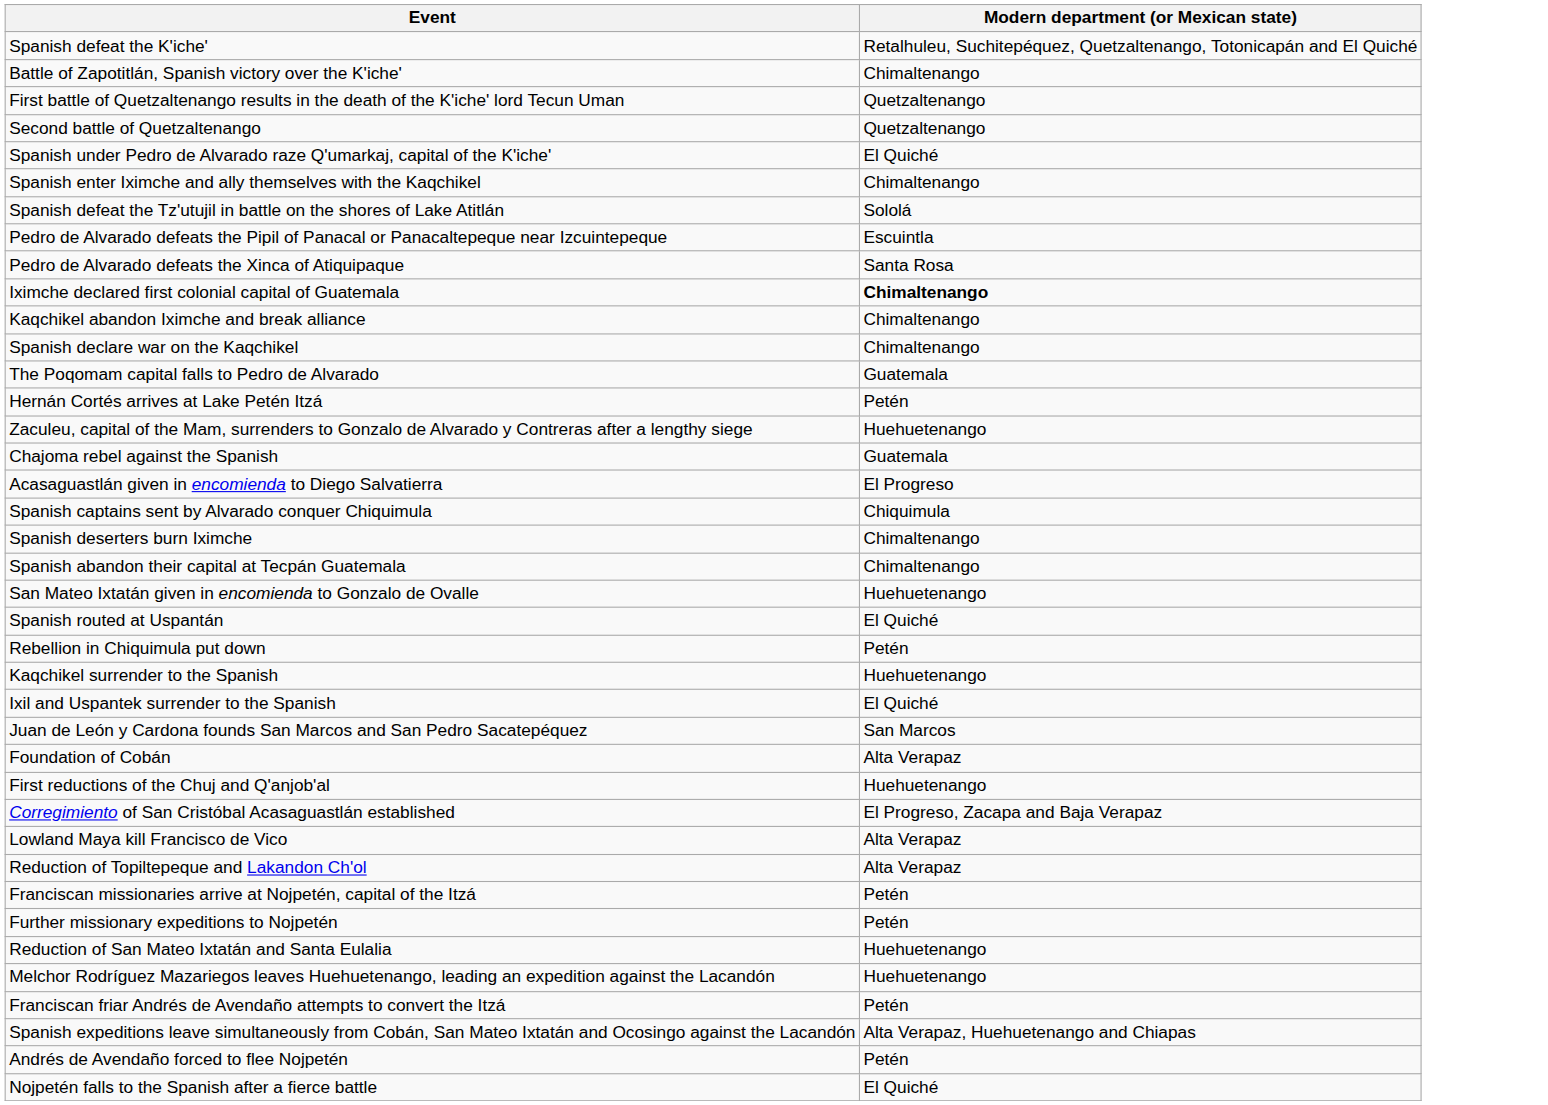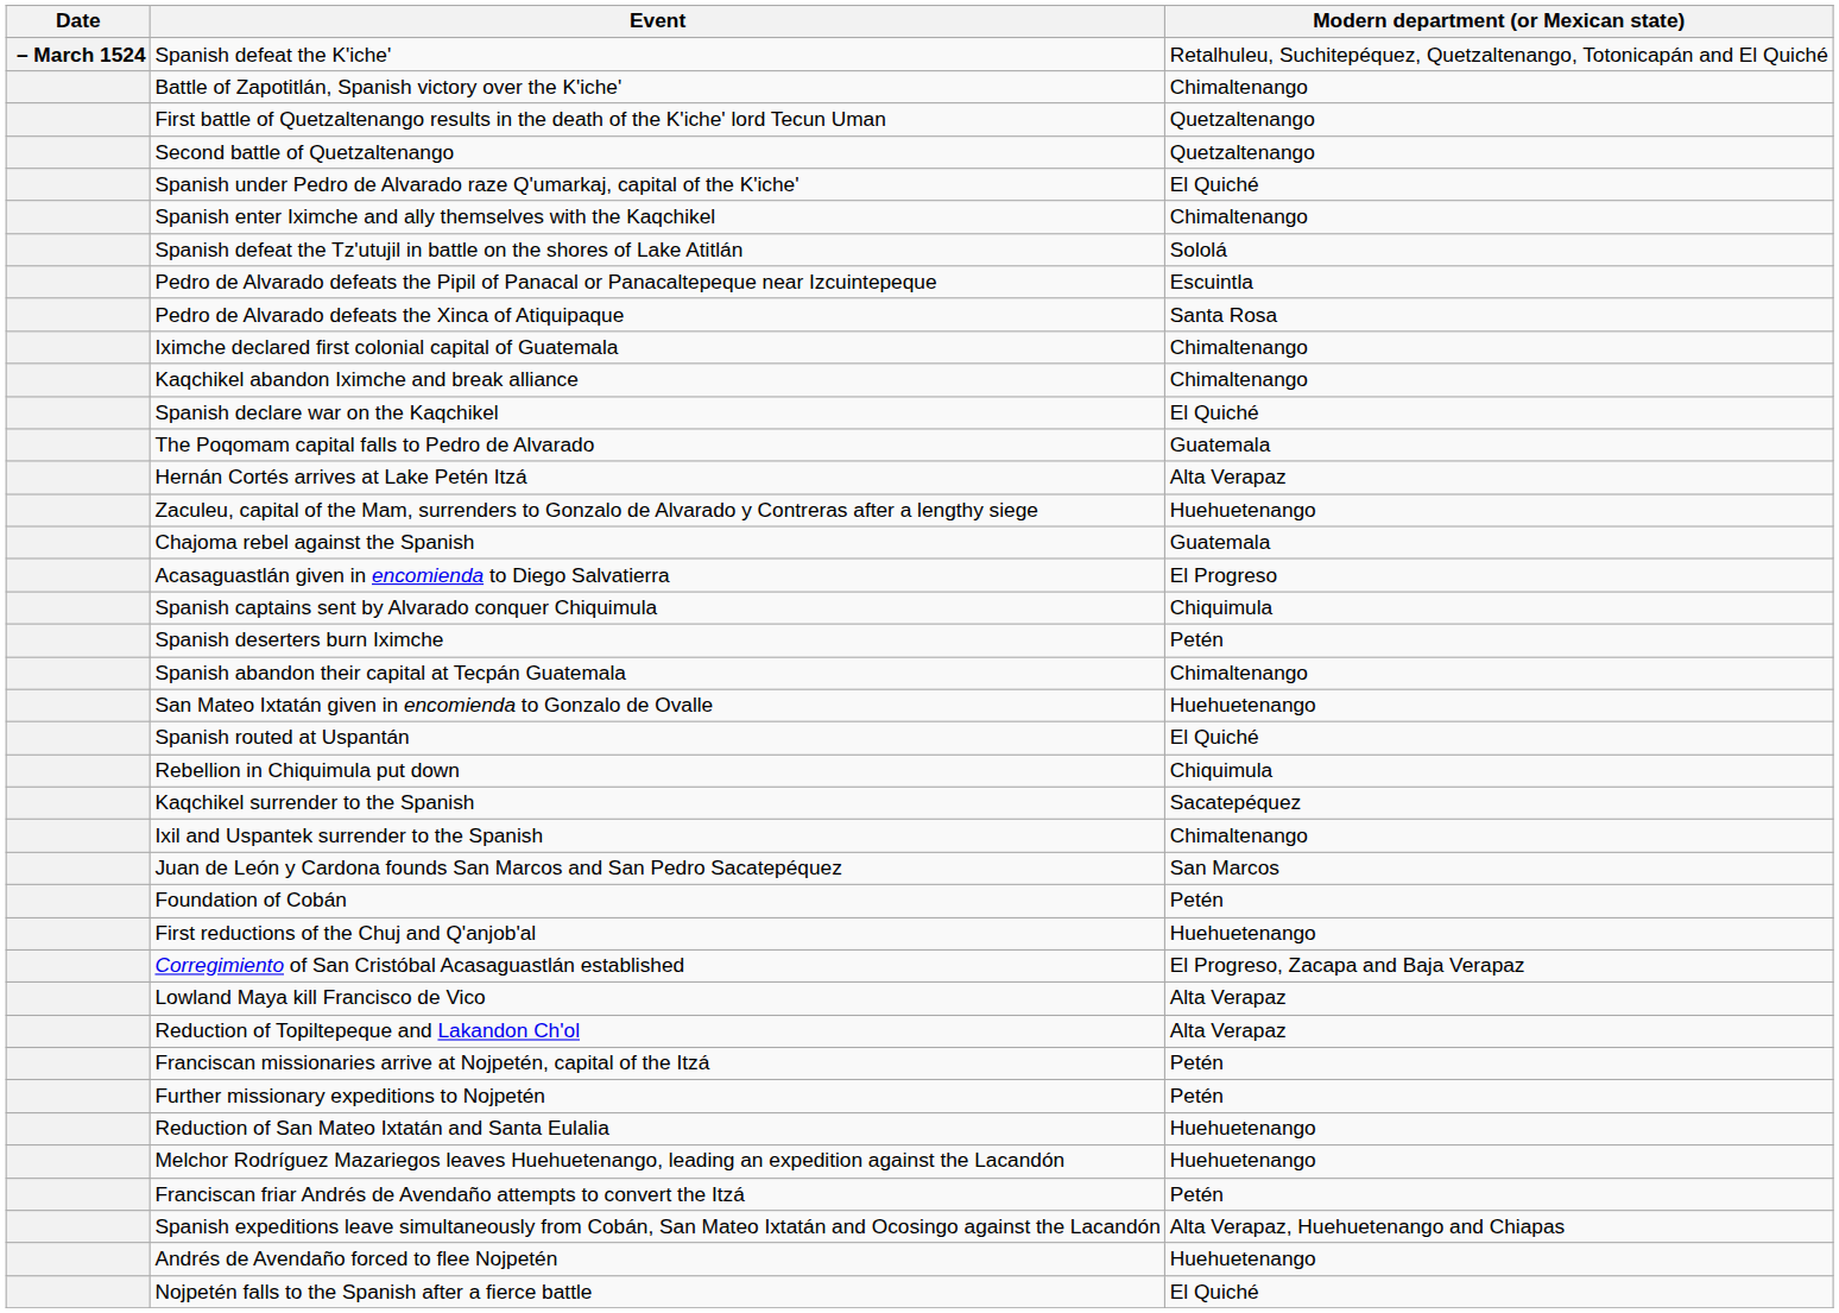+ column: Date | – March 1524
Iximche declared first colonial capital of Guatemala | Modern department (or Mexican state): bold -> normal
Spanish declare war on the Kaqchikel | Modern department (or Mexican state): Chimaltenango -> El Quiché
Hernán Cortés arrives at Lake Petén Itzá | Modern department (or Mexican state): Petén -> Alta Verapaz
Spanish deserters burn Iximche | Modern department (or Mexican state): Chimaltenango -> Petén
Rebellion in Chiquimula put down | Modern department (or Mexican state): Petén -> Chiquimula
Kaqchikel surrender to the Spanish | Modern department (or Mexican state): Huehuetenango -> Sacatepéquez
Ixil and Uspantek surrender to the Spanish | Modern department (or Mexican state): El Quiché -> Chimaltenango
Foundation of Cobán | Modern department (or Mexican state): Alta Verapaz -> Petén
Andrés de Avendaño forced to flee Nojpetén | Modern department (or Mexican state): Petén -> Huehuetenango
